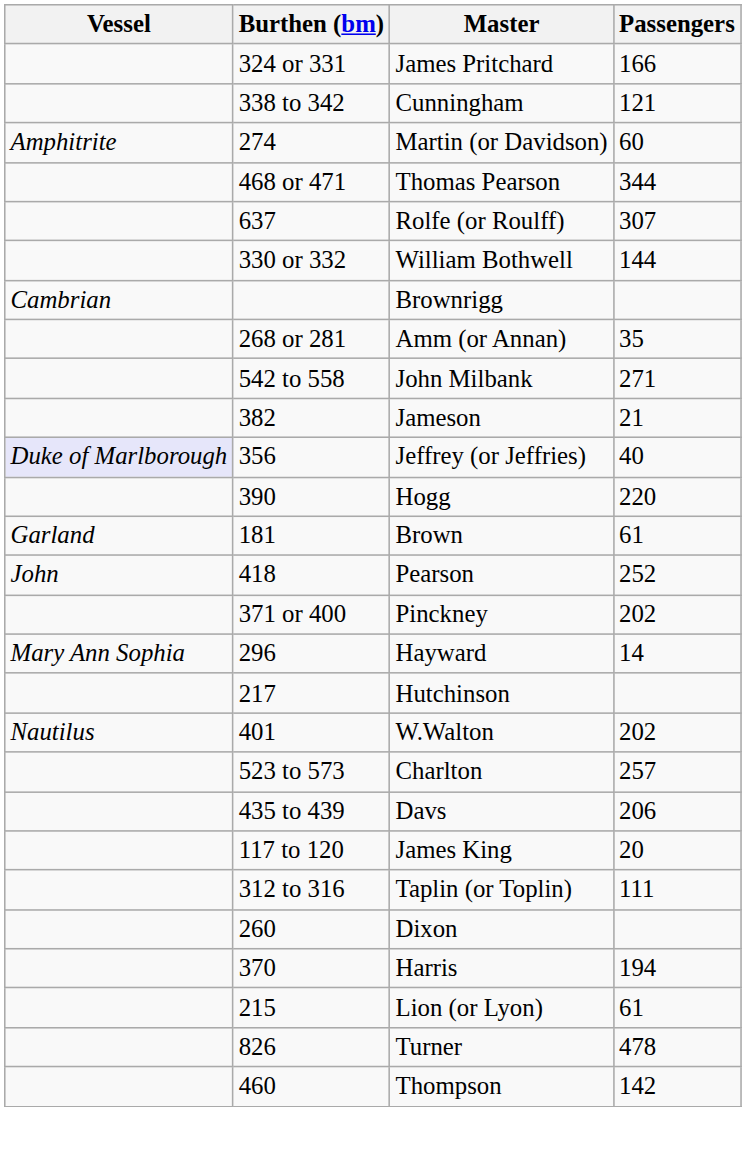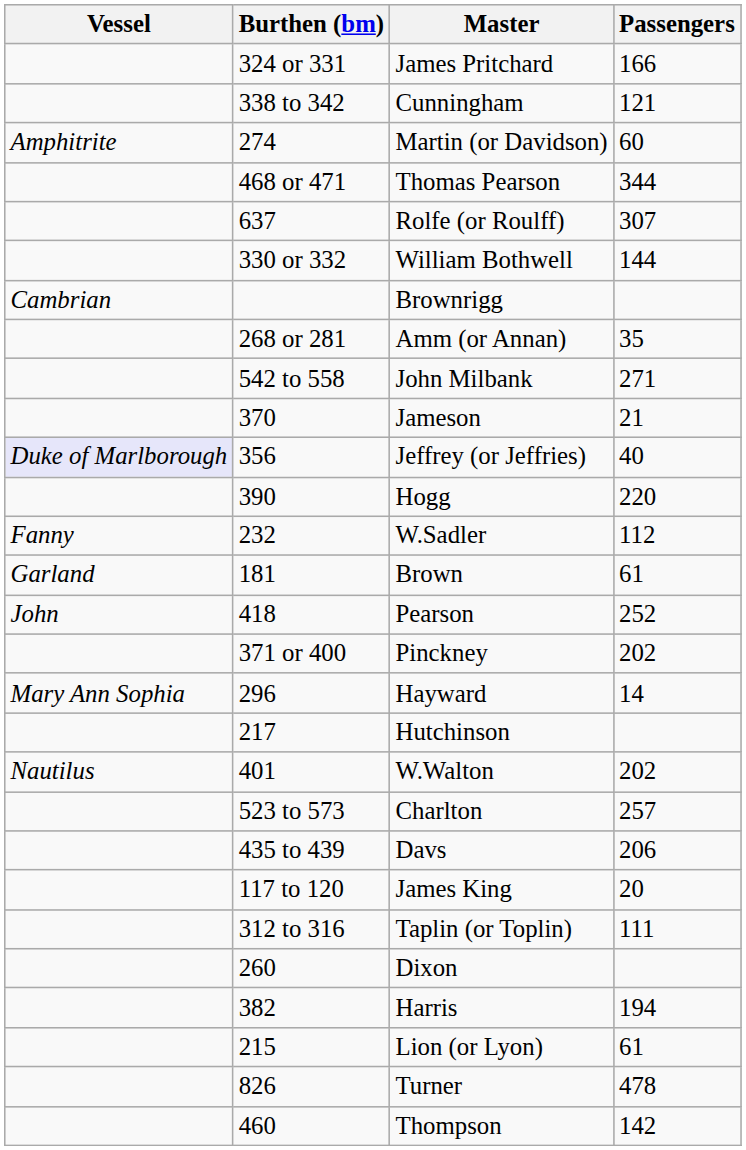Jameson | Burthen (bm): 382 -> 370
+ row: Fanny | 232 | W.Sadler | 112
Harris | Burthen (bm): 370 -> 382
